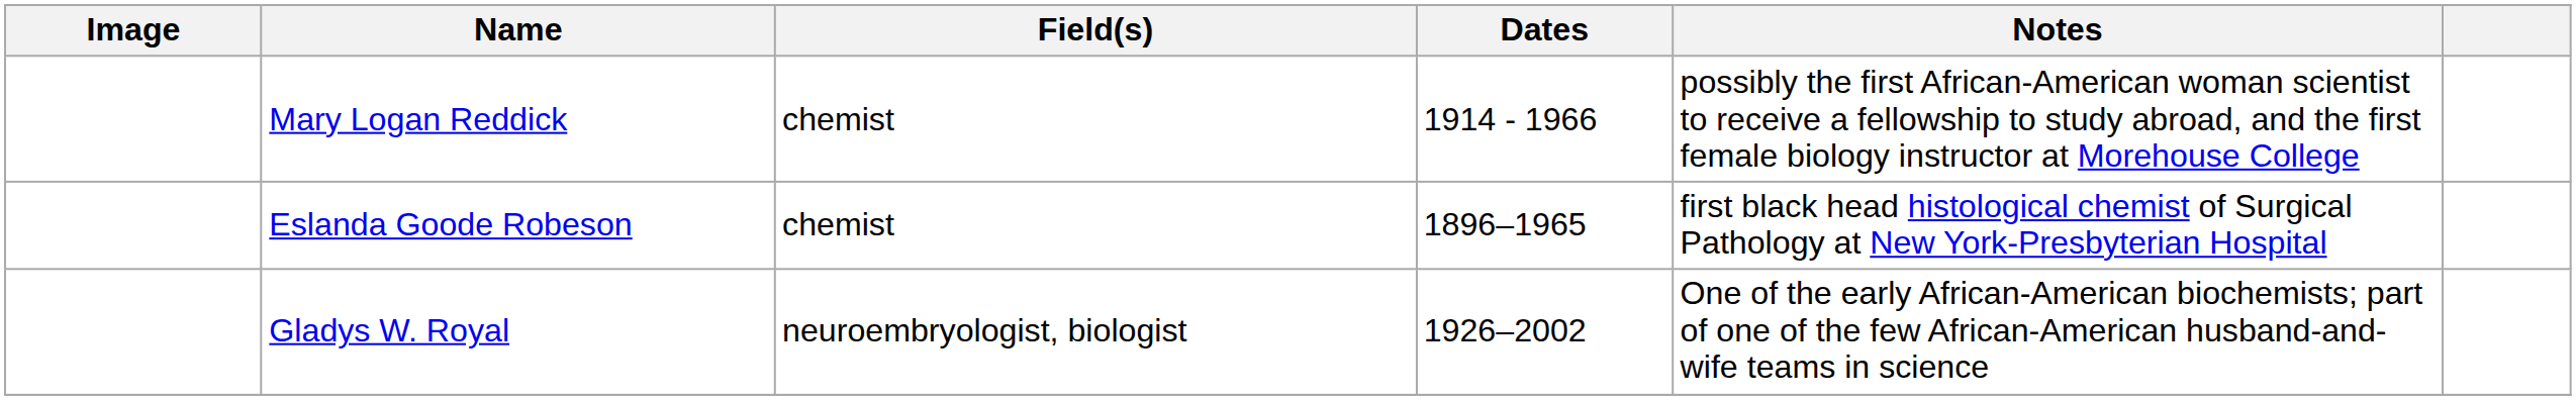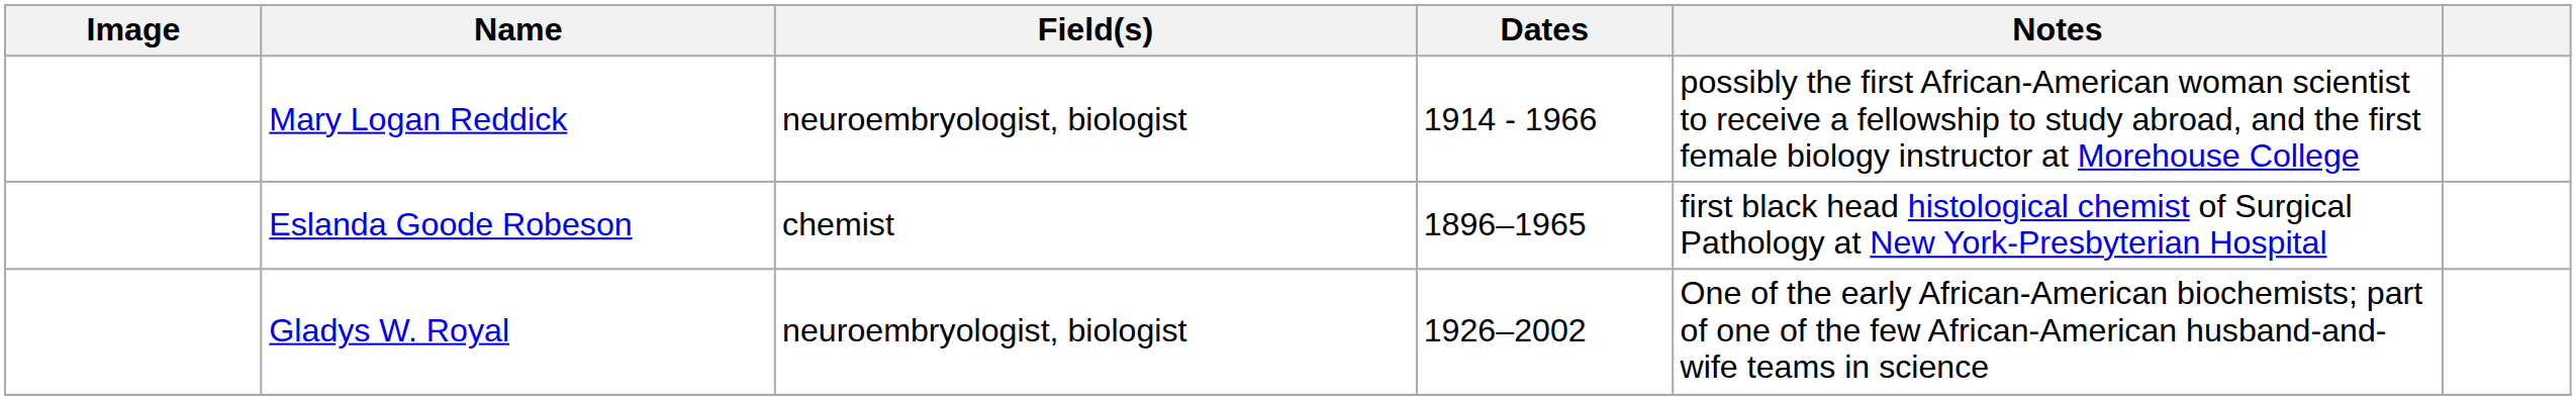Mary Logan Reddick | Field(s): chemist -> neuroembryologist, biologist
